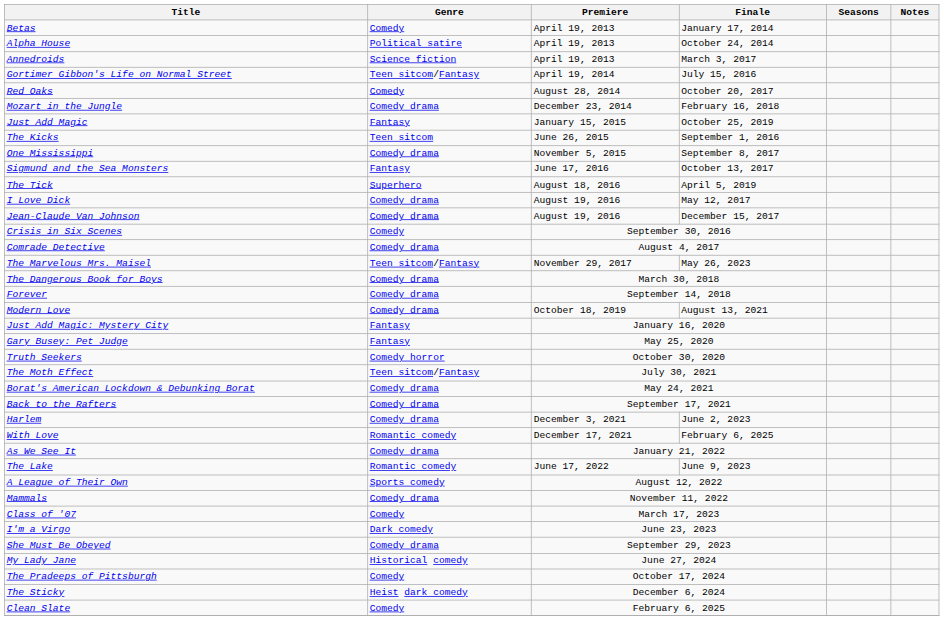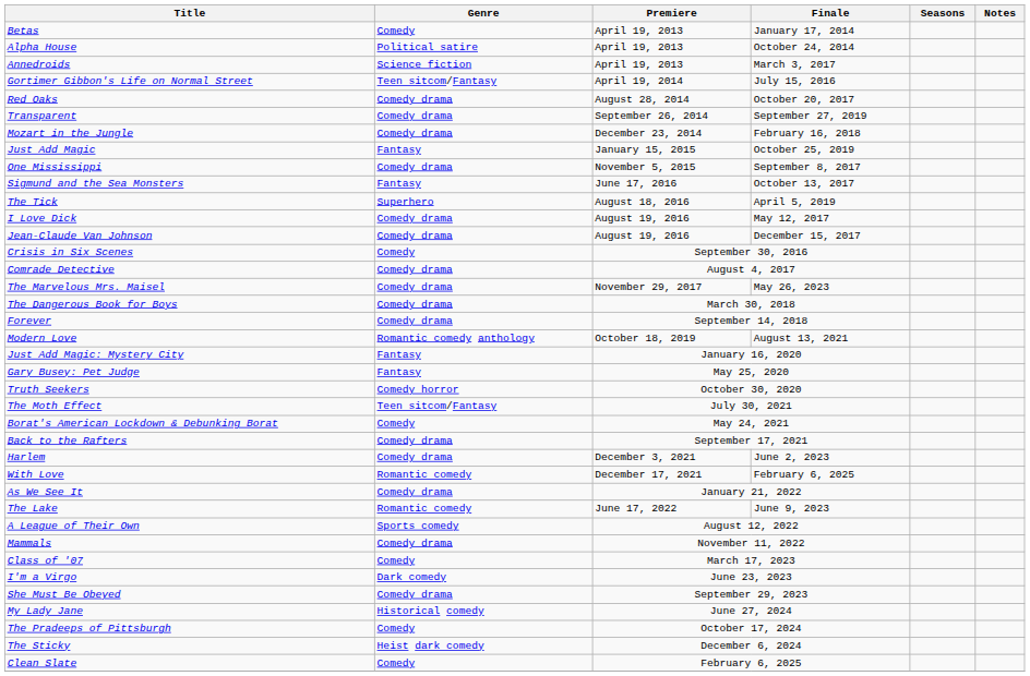Red Oaks | Genre: Comedy -> Comedy drama
+ row: Transparent | Comedy drama | September 26, 2014 | September 27, 2019
- row: The Kicks | Teen sitcom | June 26, 2015 | September 1, 2016
The Marvelous Mrs. Maisel | Genre: Teen sitcom/Fantasy -> Comedy drama
Modern Love | Genre: Comedy drama -> Romantic comedy anthology
Borat's American Lockdown & Debunking Borat | Genre: Comedy drama -> Comedy
